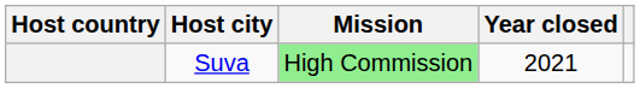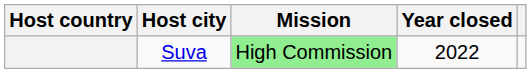Suva | Year closed: 2021 -> 2022
